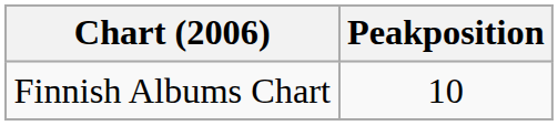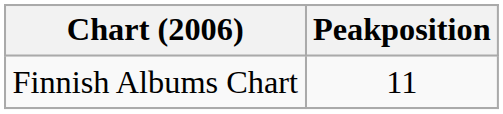Finnish Albums Chart | Peakposition: 10 -> 11
